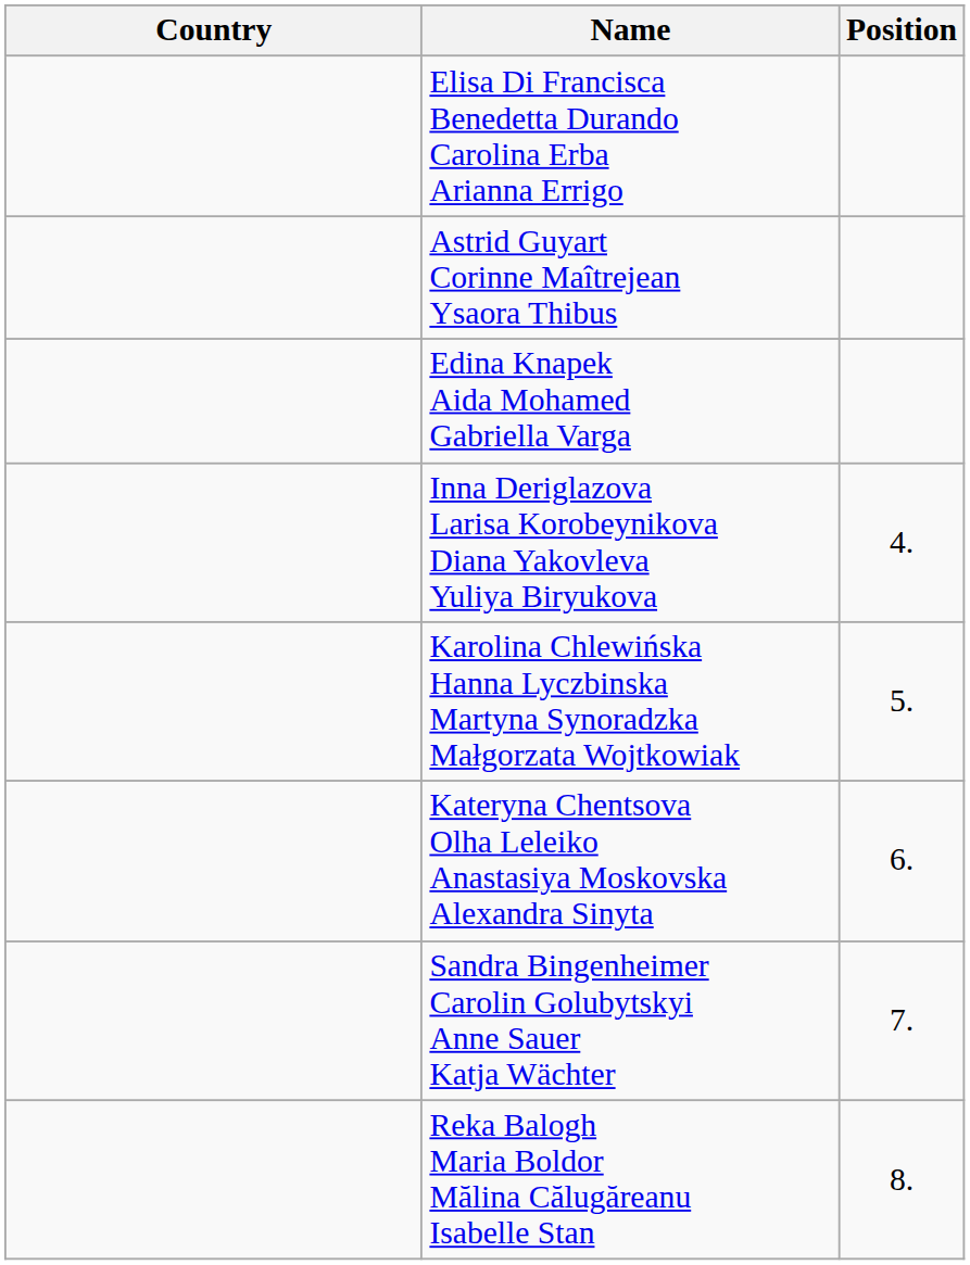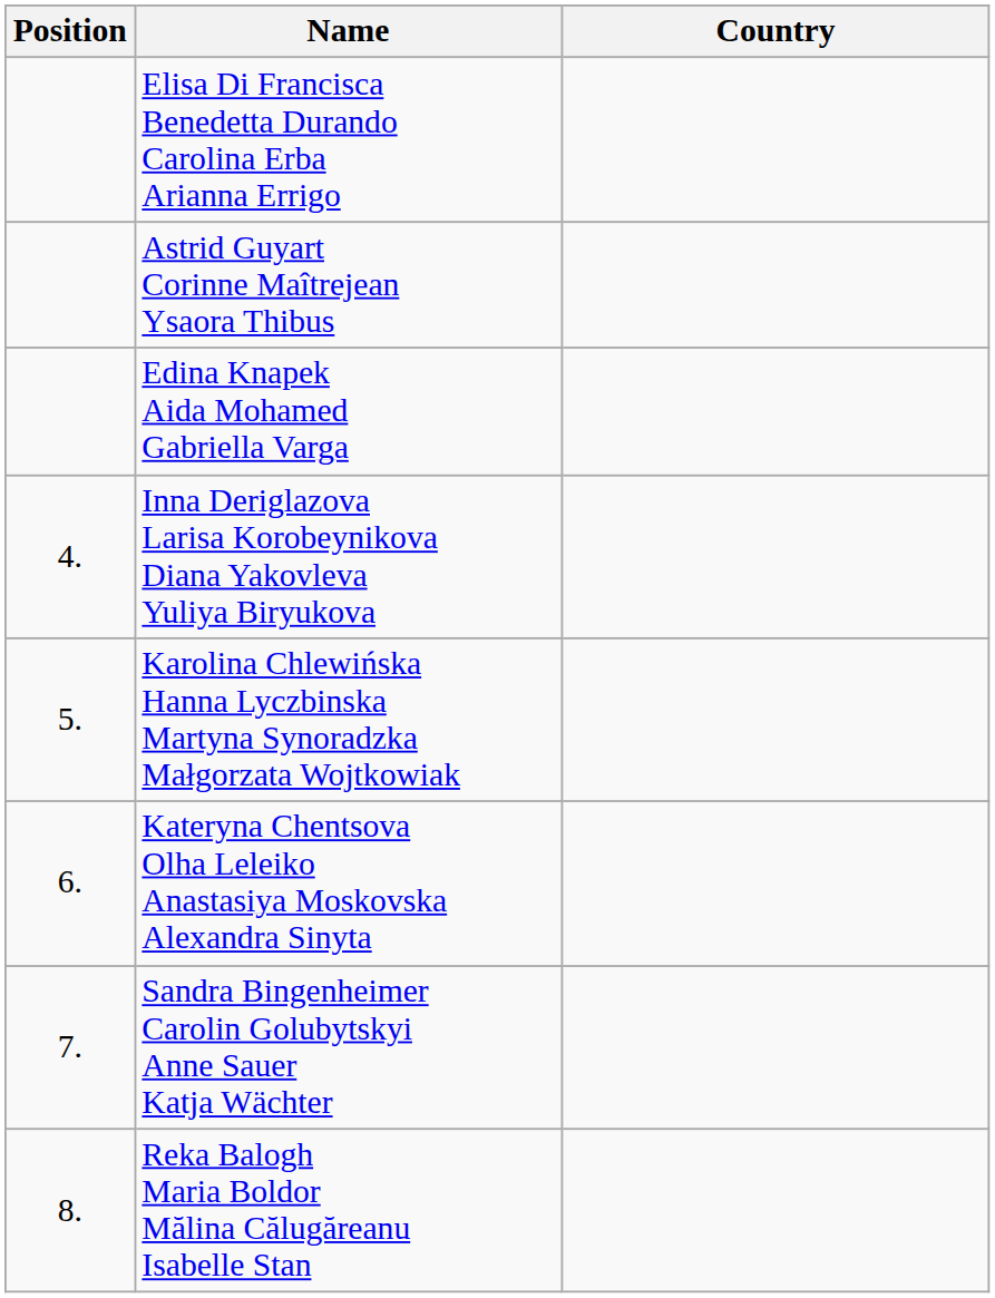columns swapped: Position <-> Country
